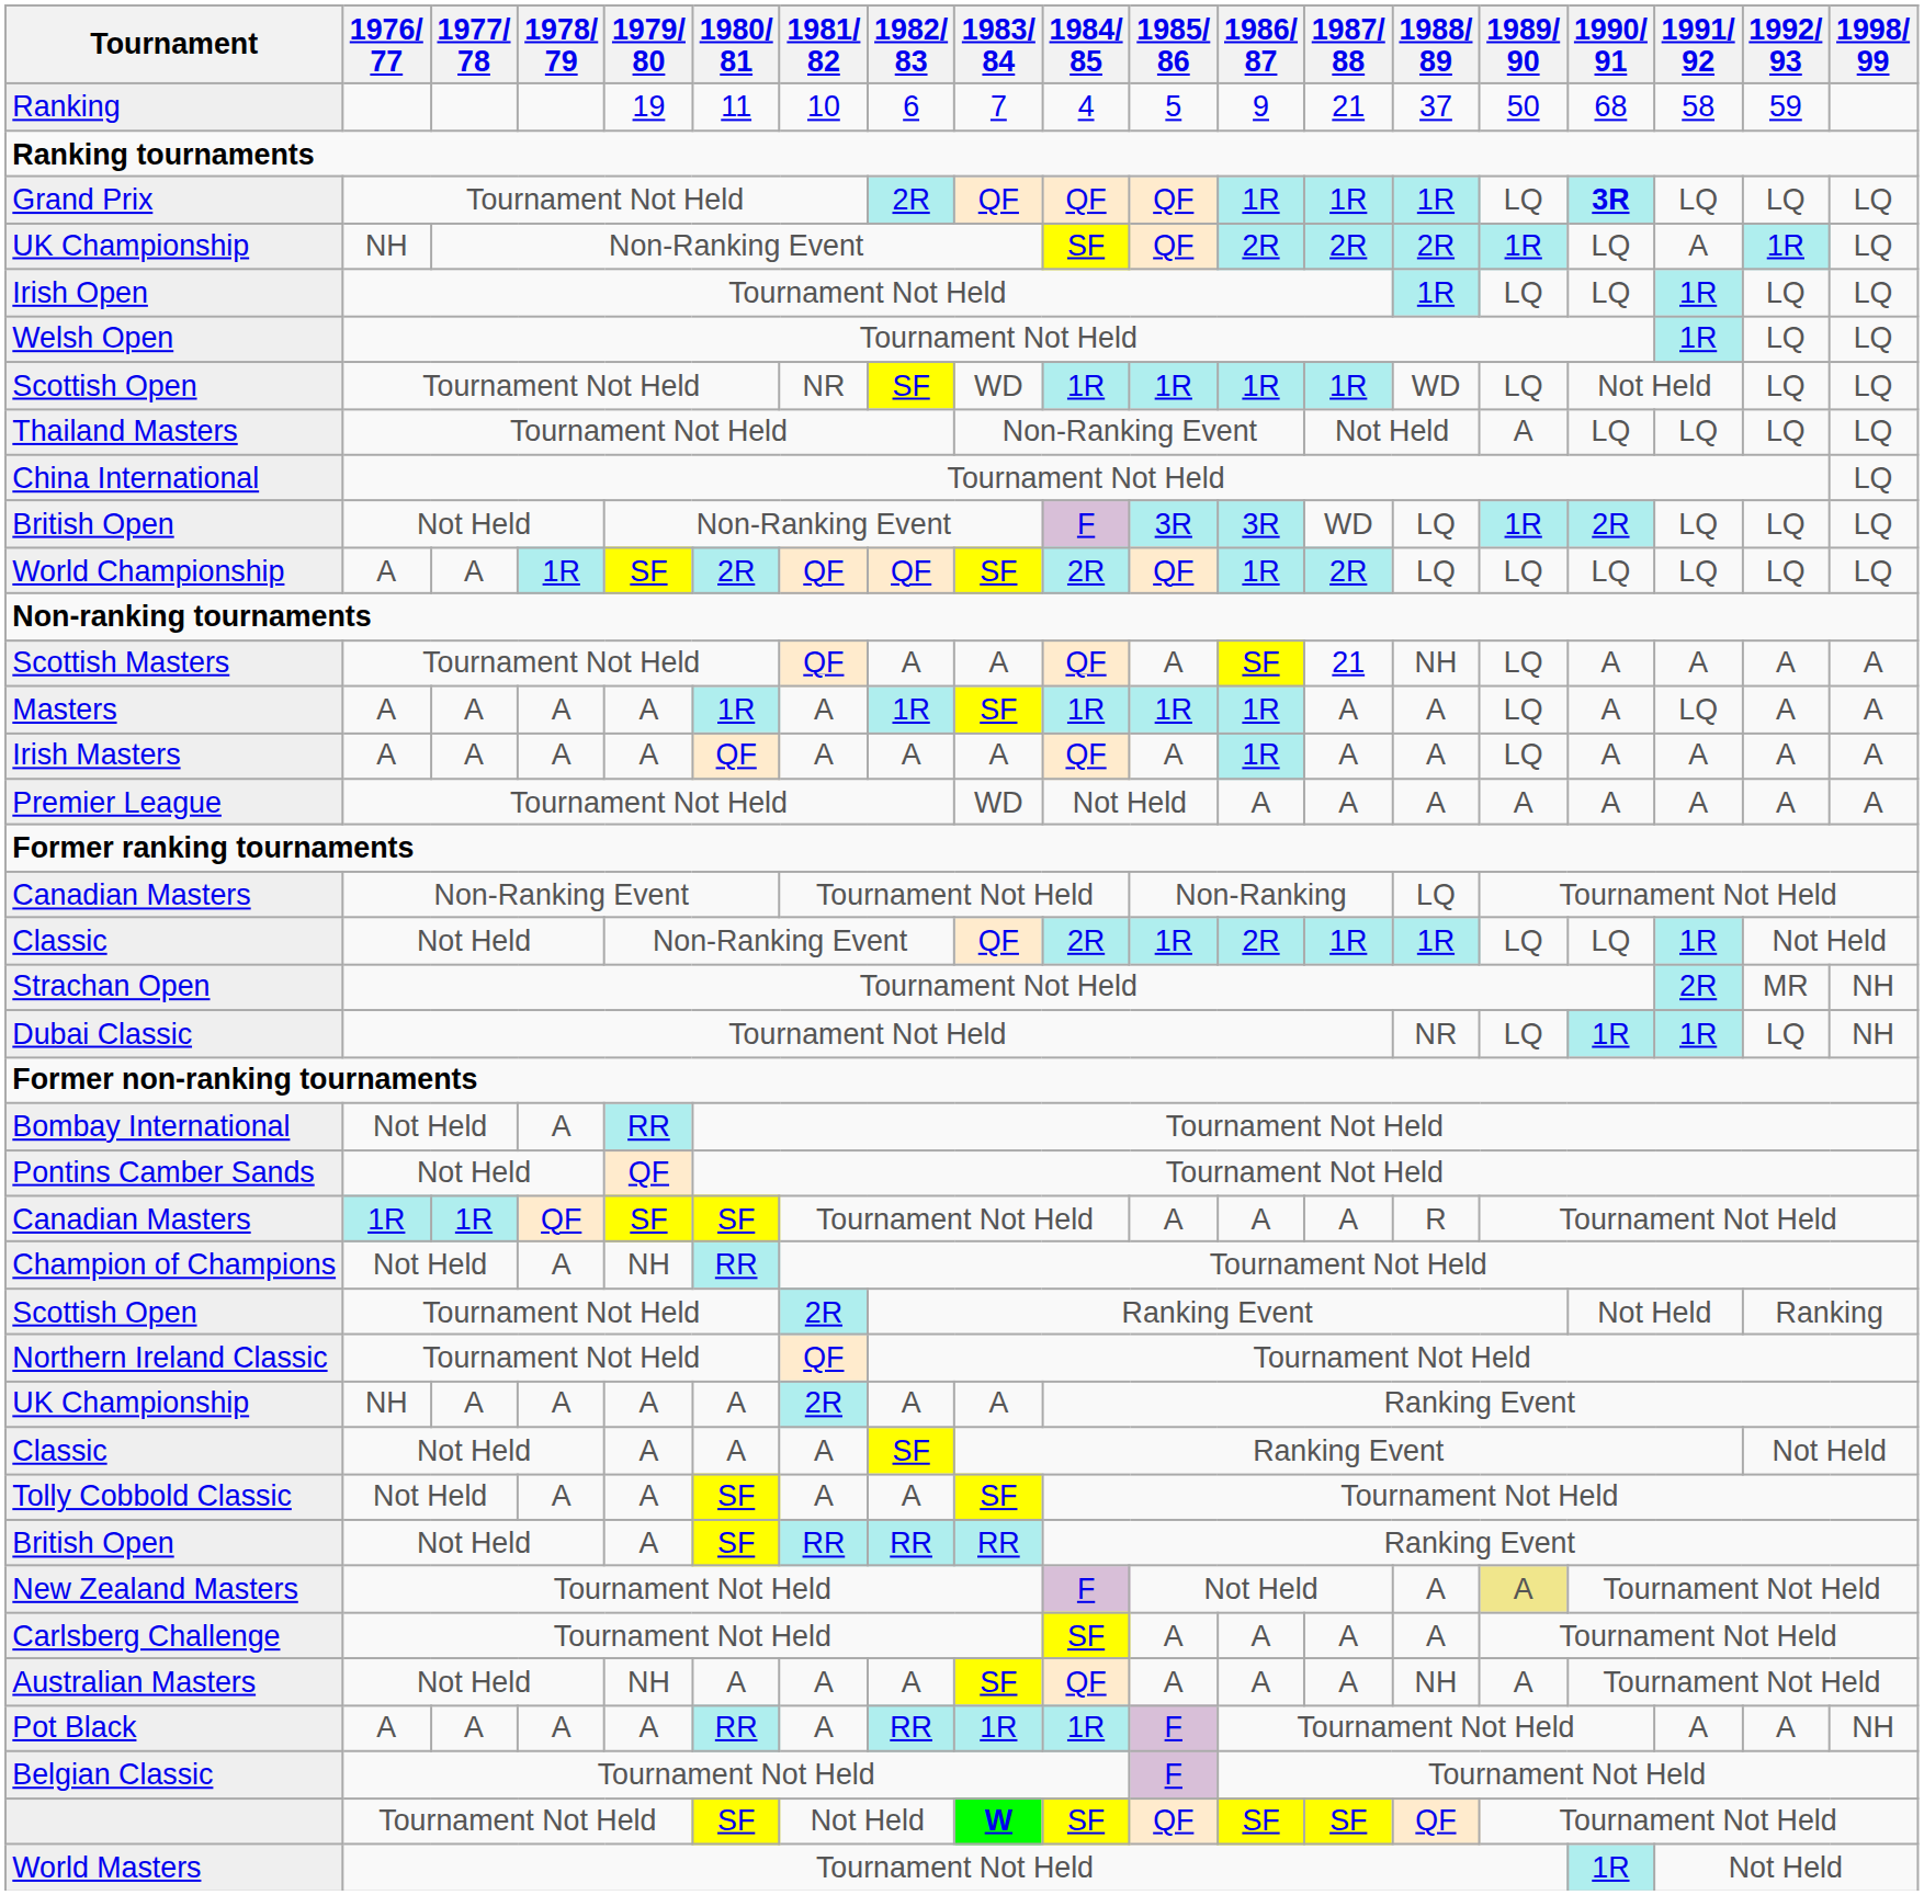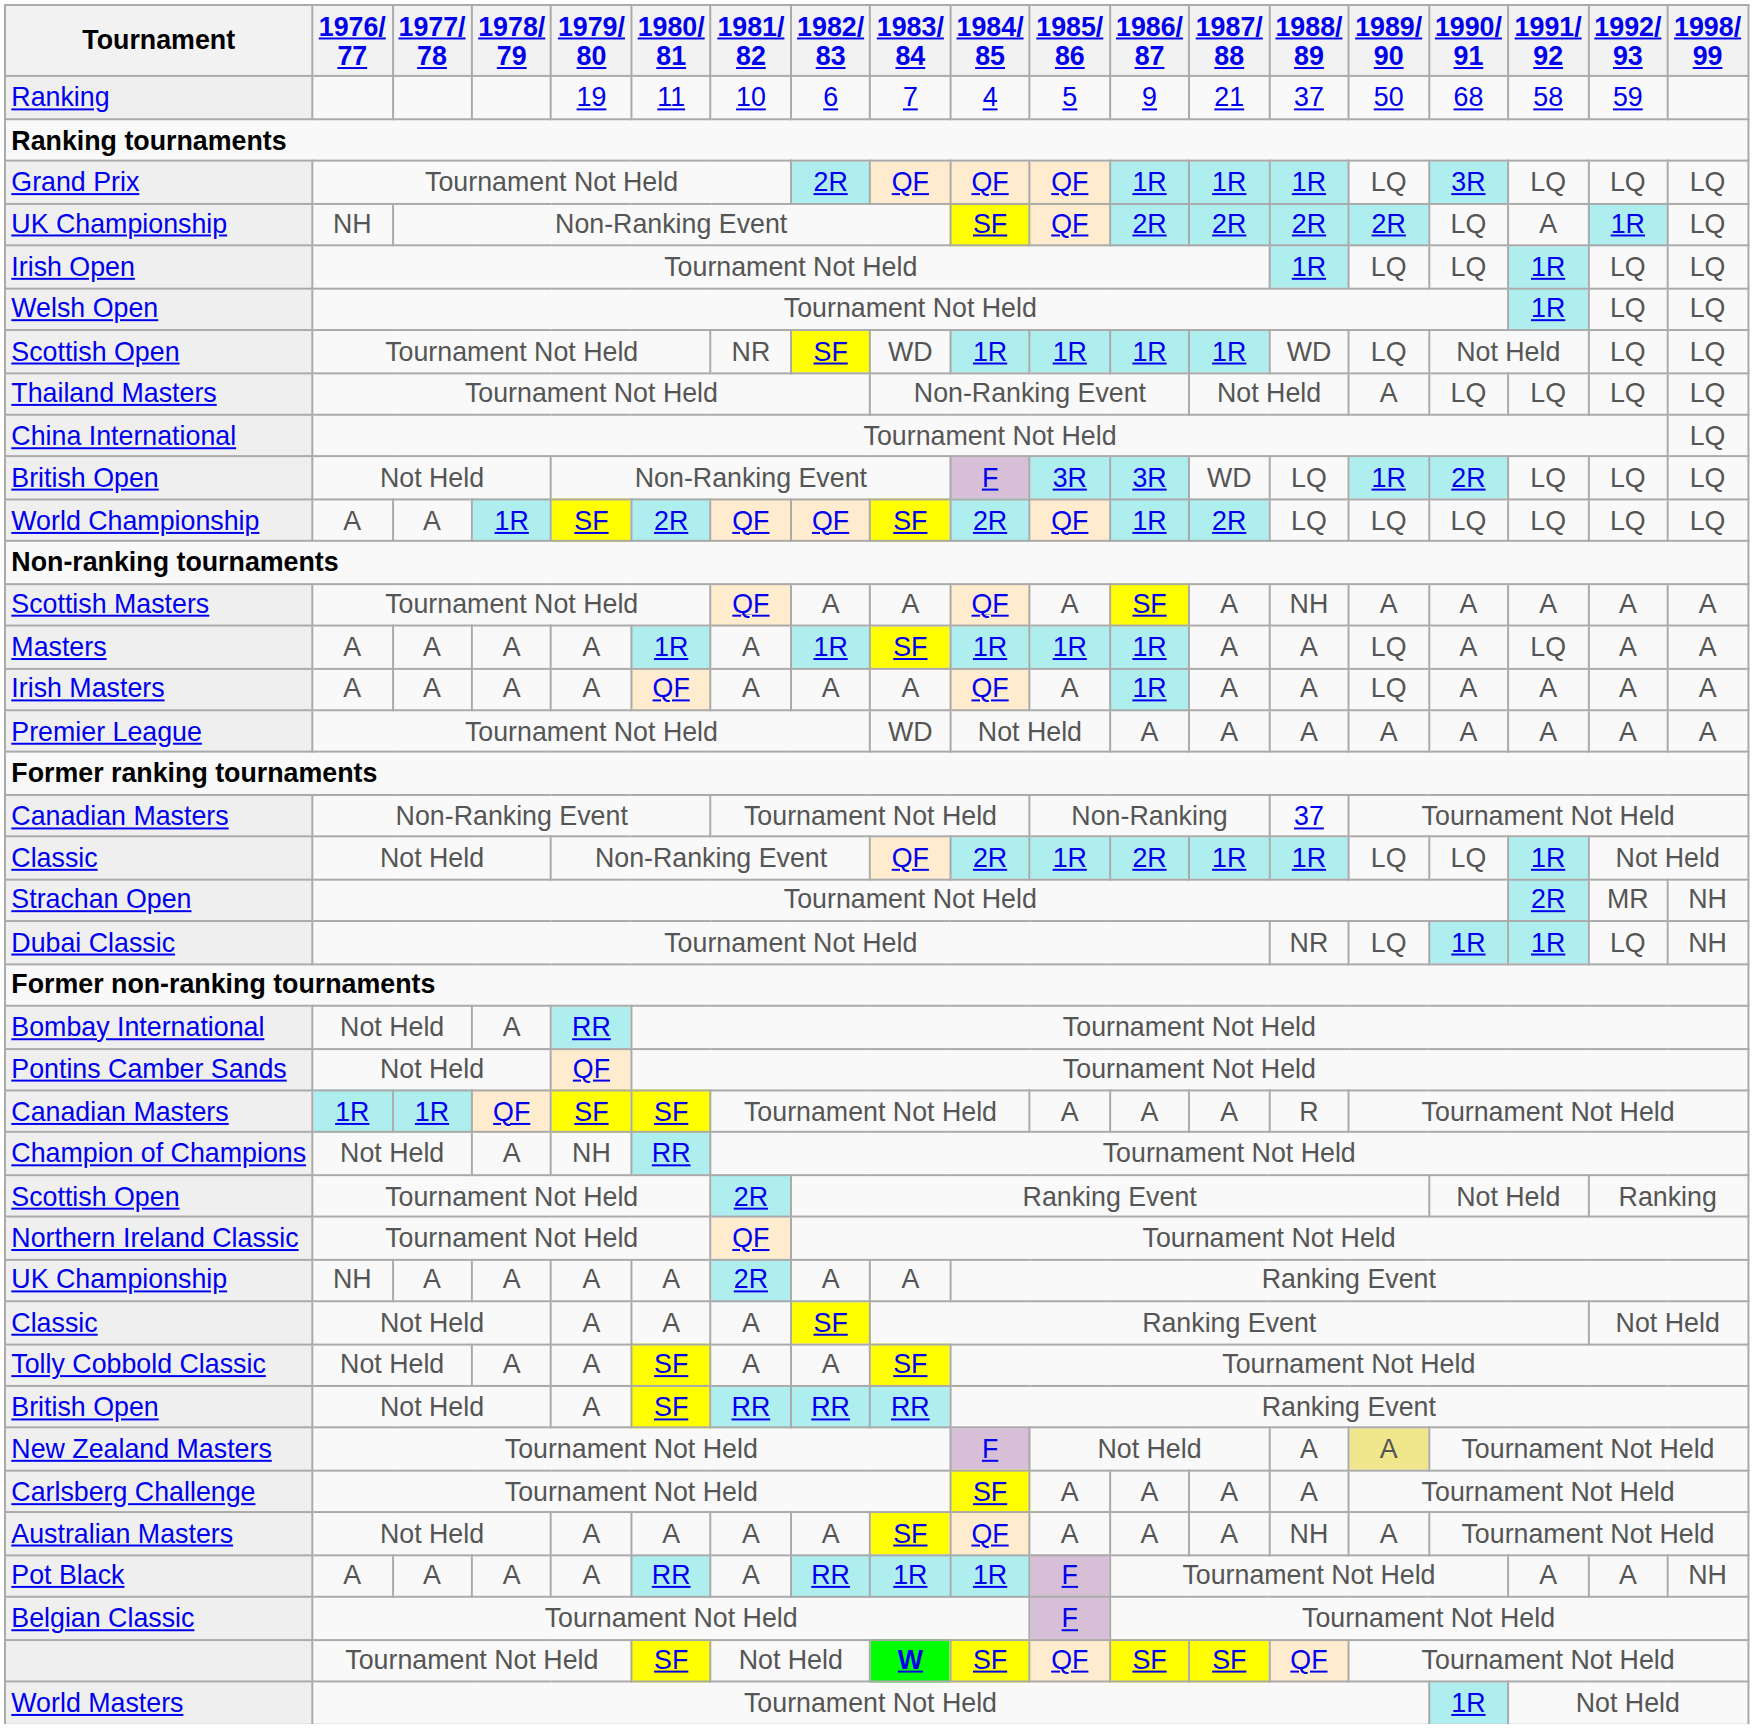Grand Prix | 1990/ 91: bold -> normal
UK Championship / Non-Ranking Event | 1989/ 90: 1R -> 2R
Scottish Masters | 1987/ 88: 21 -> A
Scottish Masters | 1989/ 90: LQ -> A
Canadian Masters / Non-Ranking Event | 1988/ 89: LQ -> 37
Australian Masters | 1979/ 80: NH -> A
